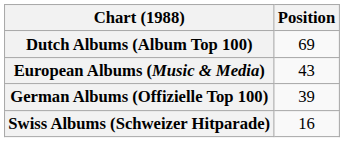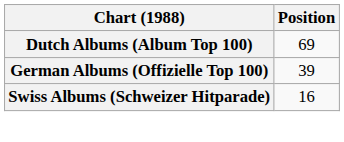- row: European Albums (Music & Media) | 43
